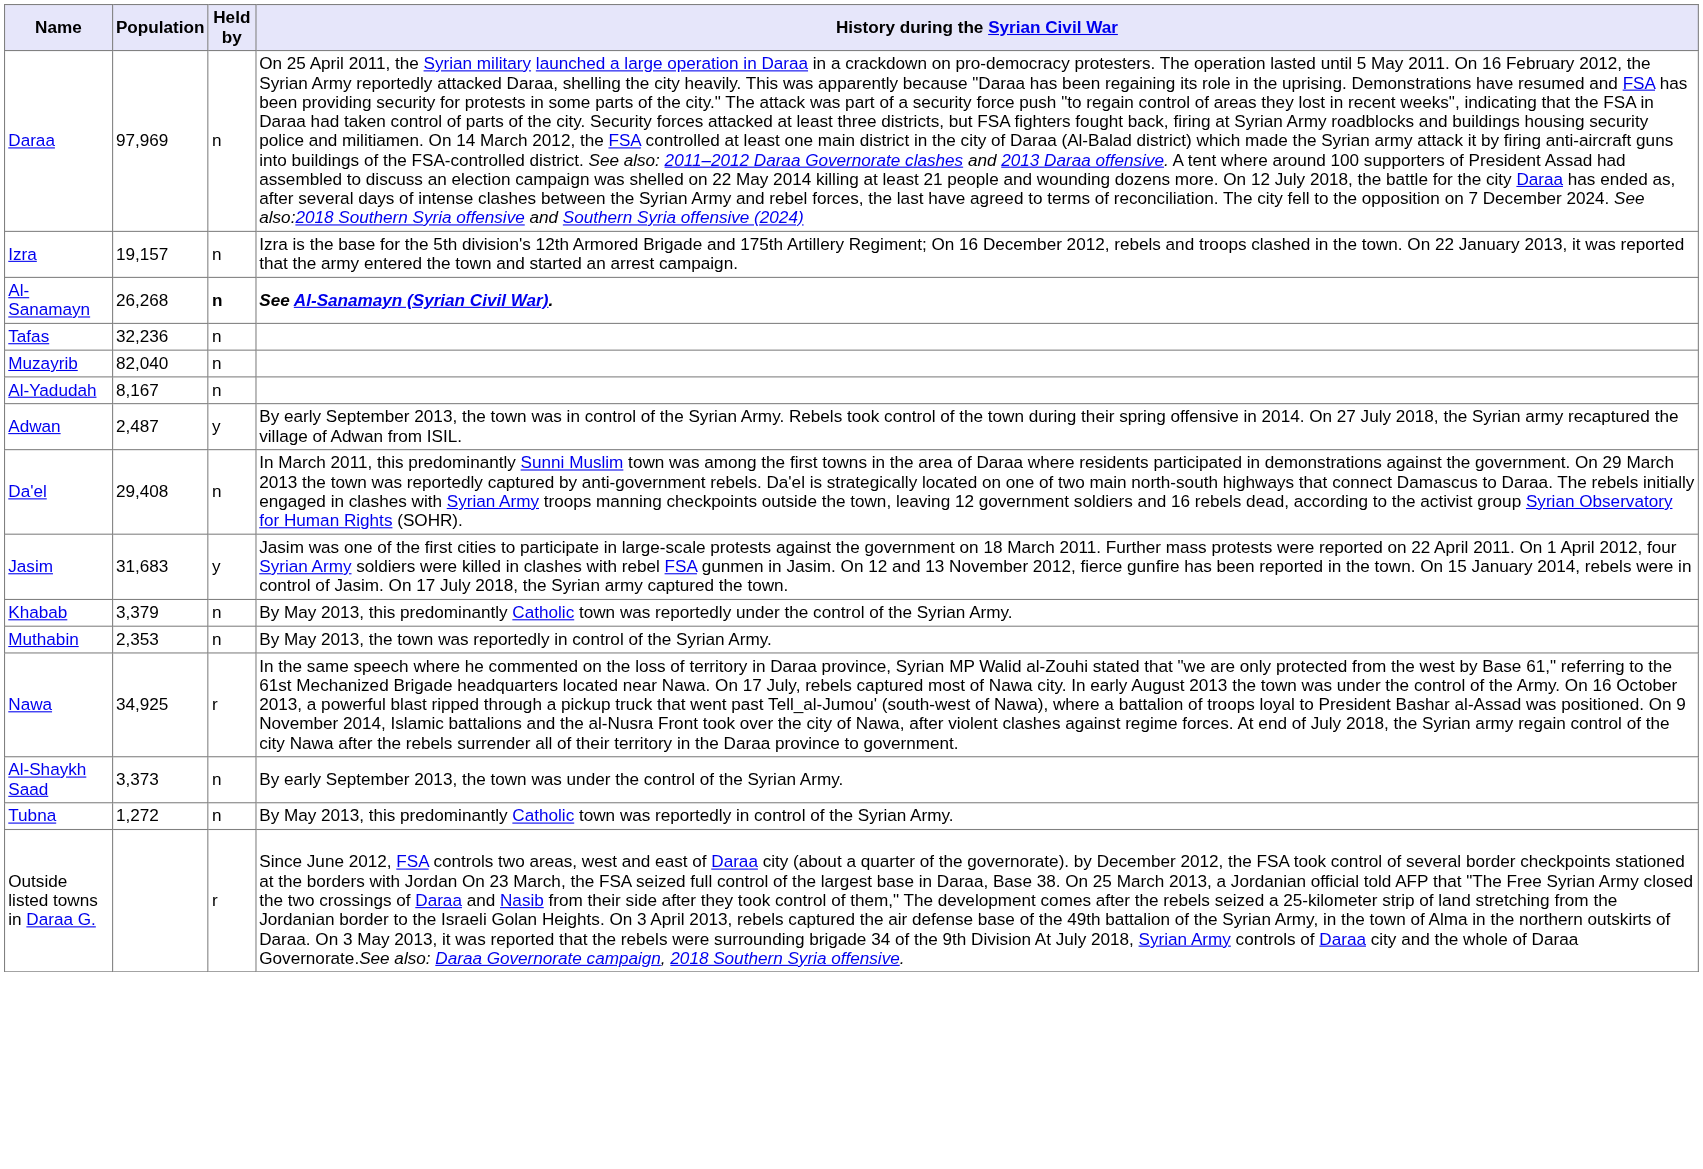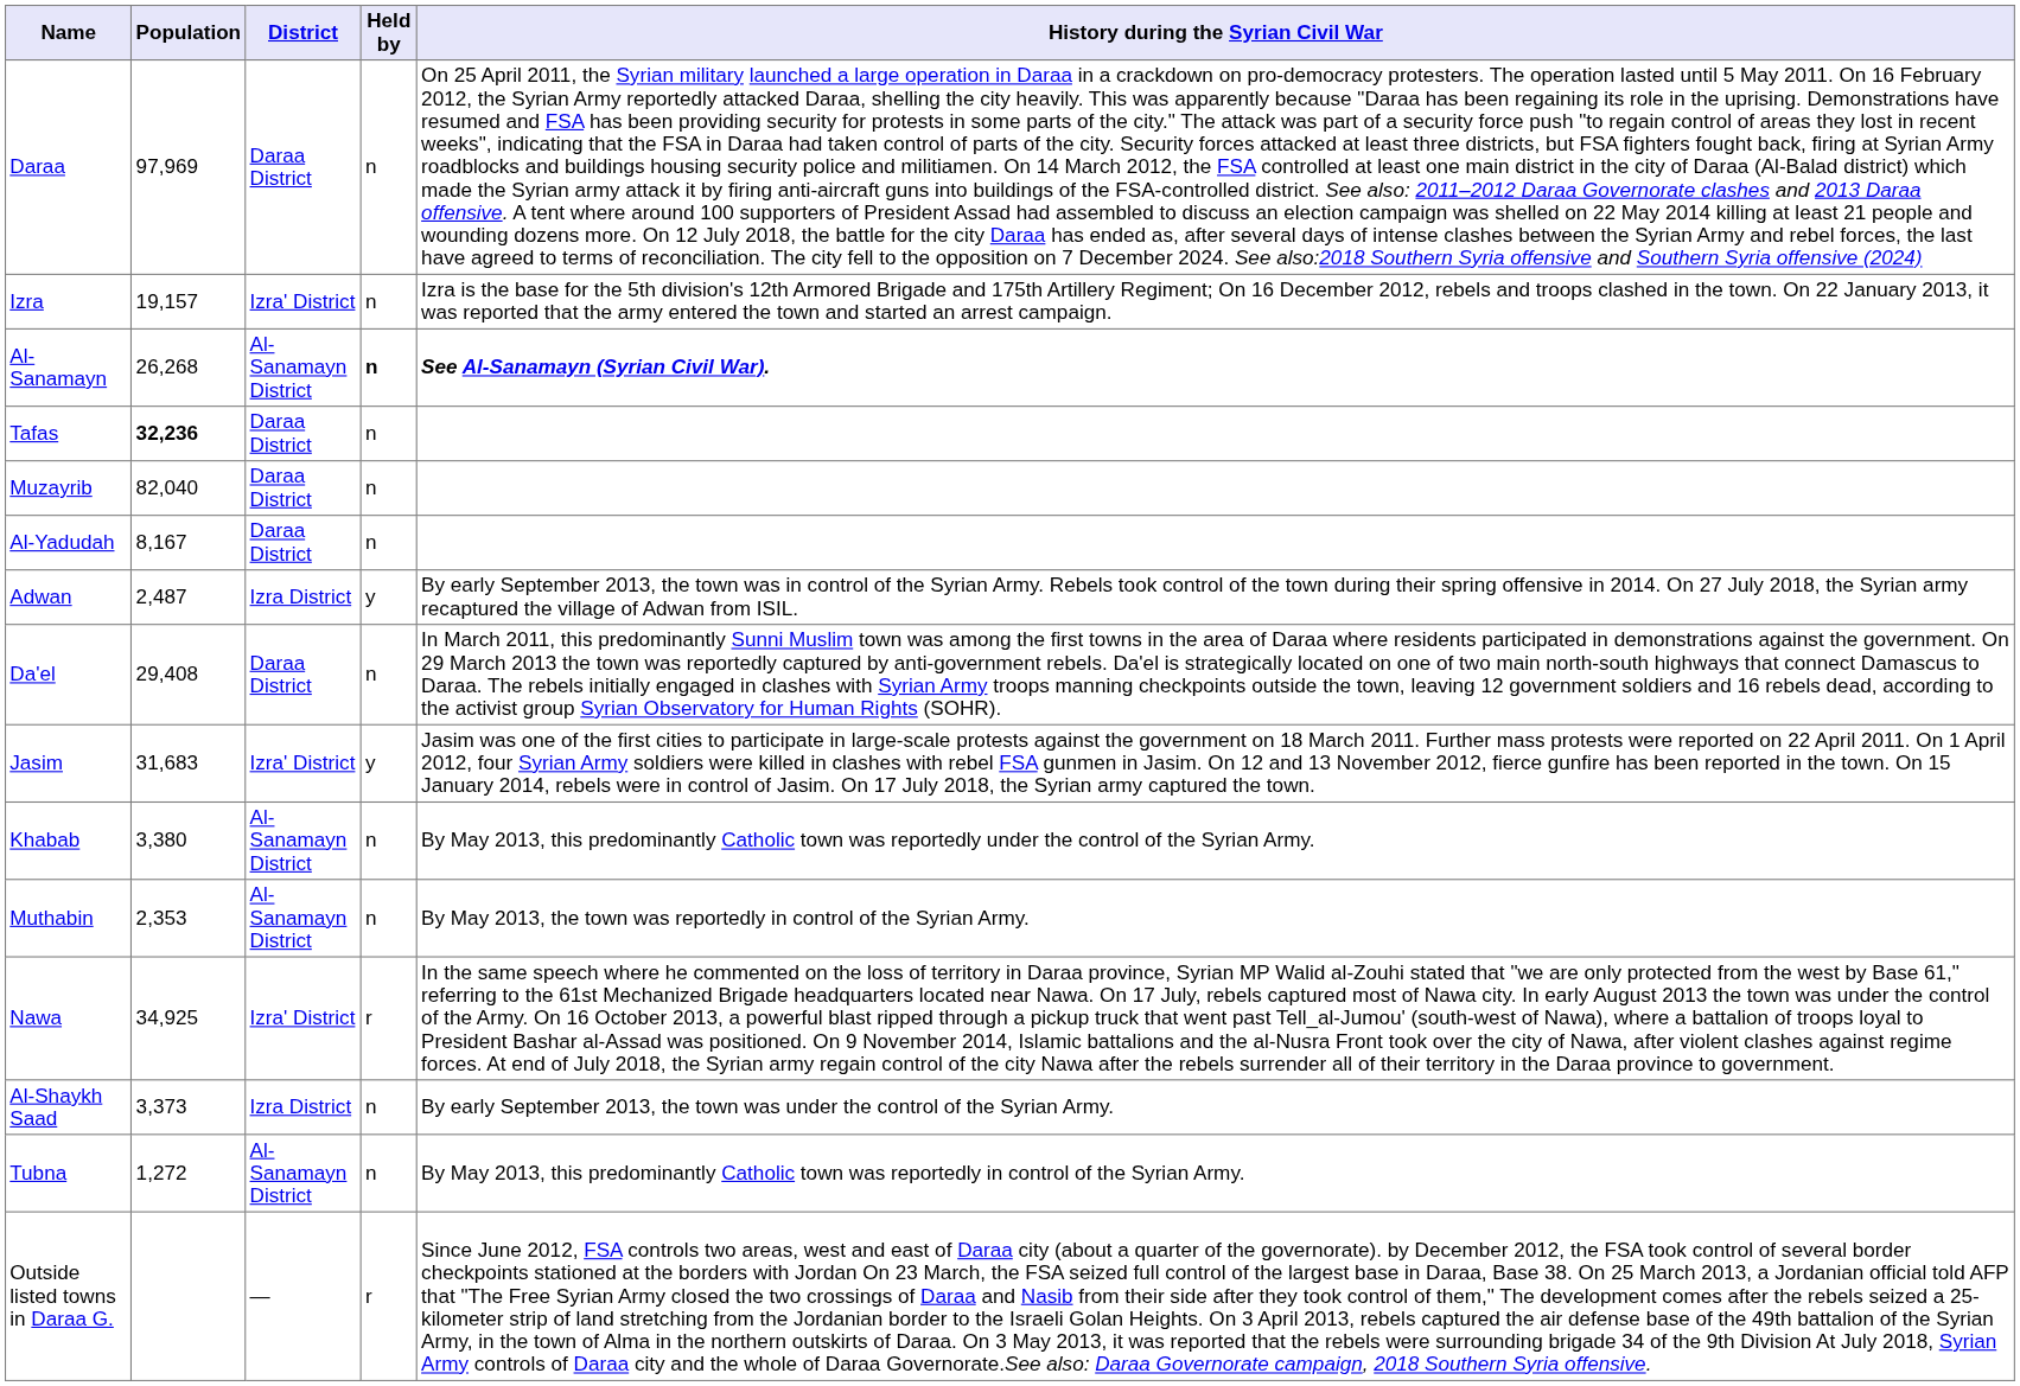+ column: District | Daraa District | Izra' District | Al-Sanamayn District | Daraa District | Daraa District | Daraa District | Izra District | Daraa District | Izra' District | Al-Sanamayn District | Al-Sanamayn District | Izra' District | Izra District | Al-Sanamayn District | —
Tafas | Population: normal -> bold
Khabab | Population: 3,379 -> 3,380
